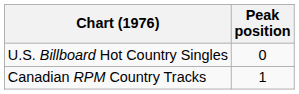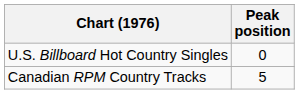Canadian RPM Country Tracks | Peak position: 1 -> 5
